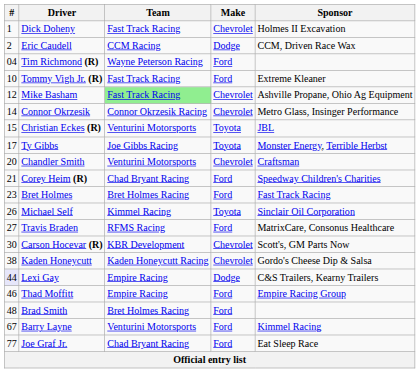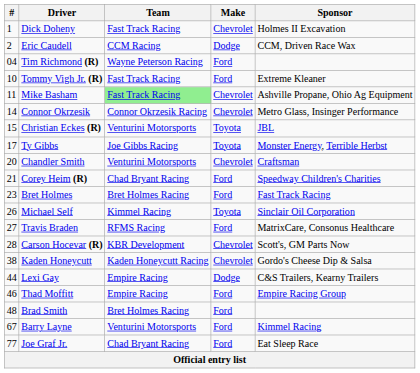Mike Basham | #: 12 -> 11
Carson Hocevar (R) | #: 30 -> 28
Lexi Gay | #: lavender background -> no background
